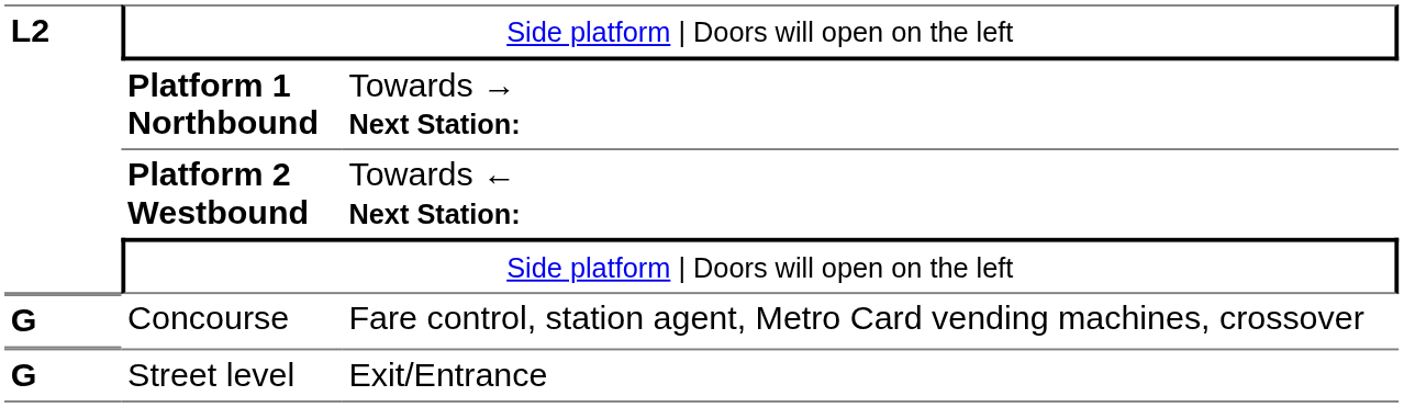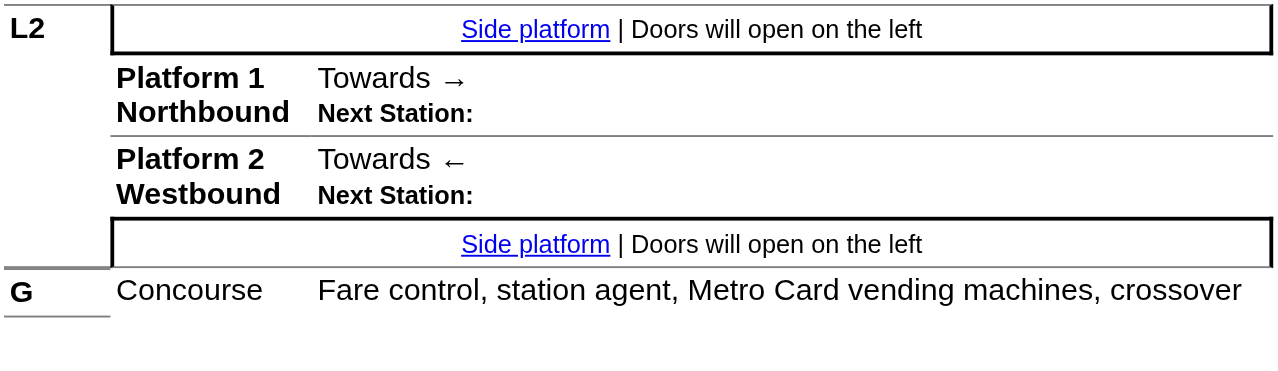- row: G | Street level | Exit/Entrance
